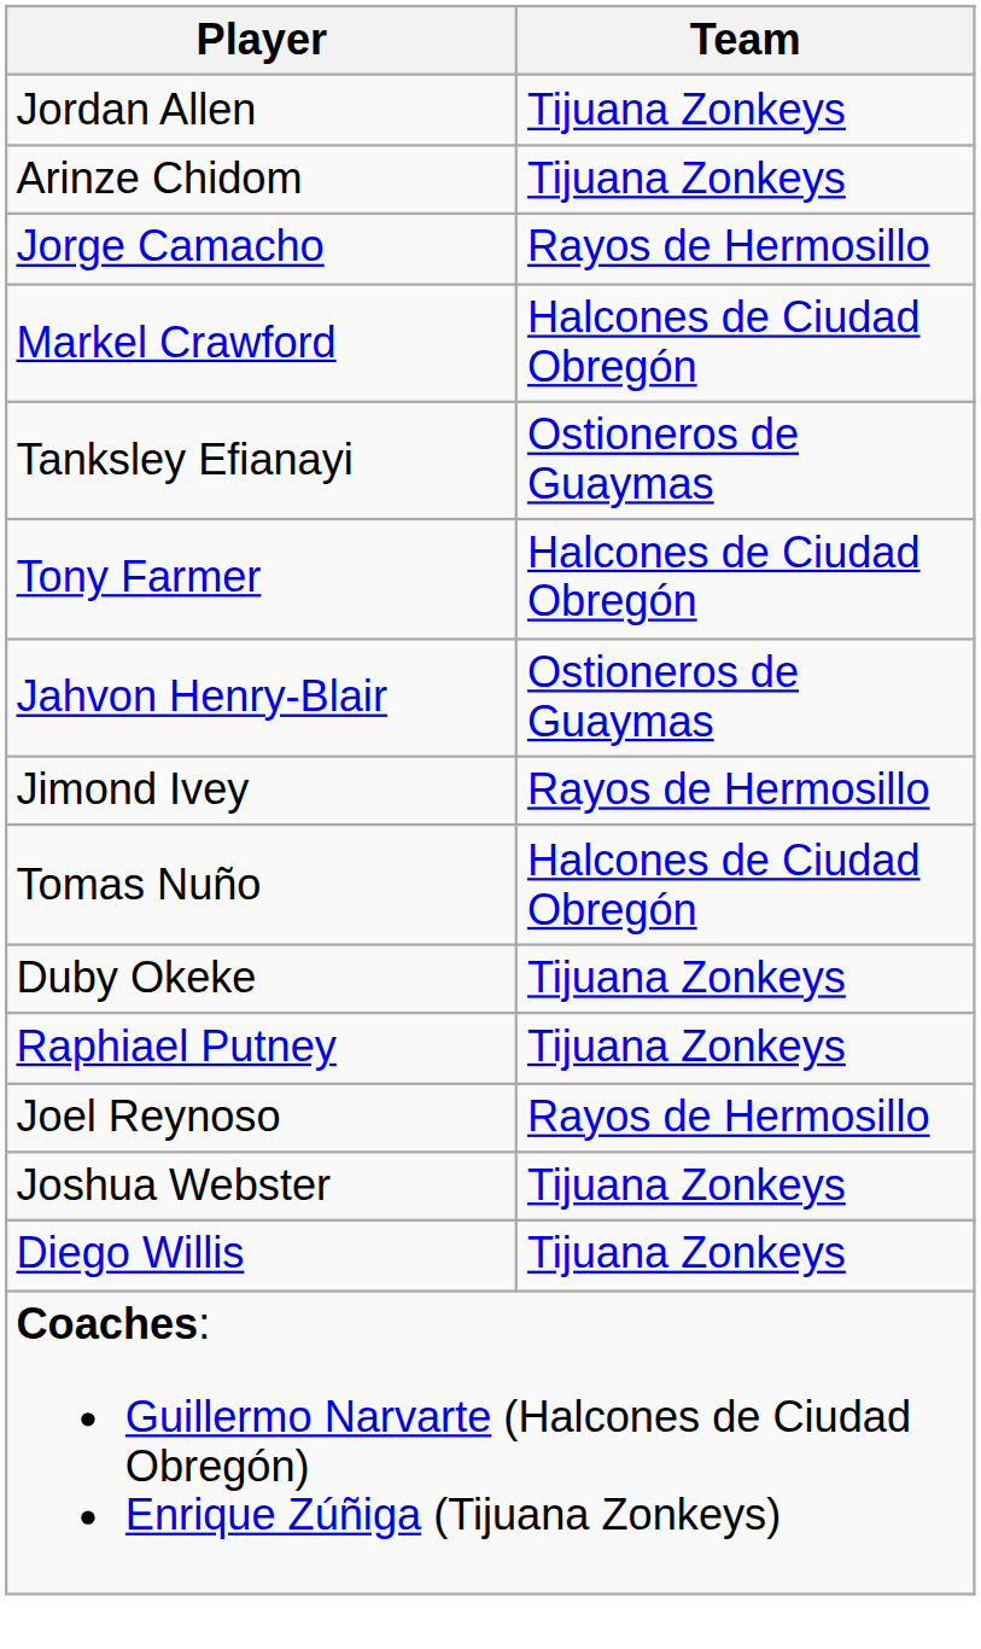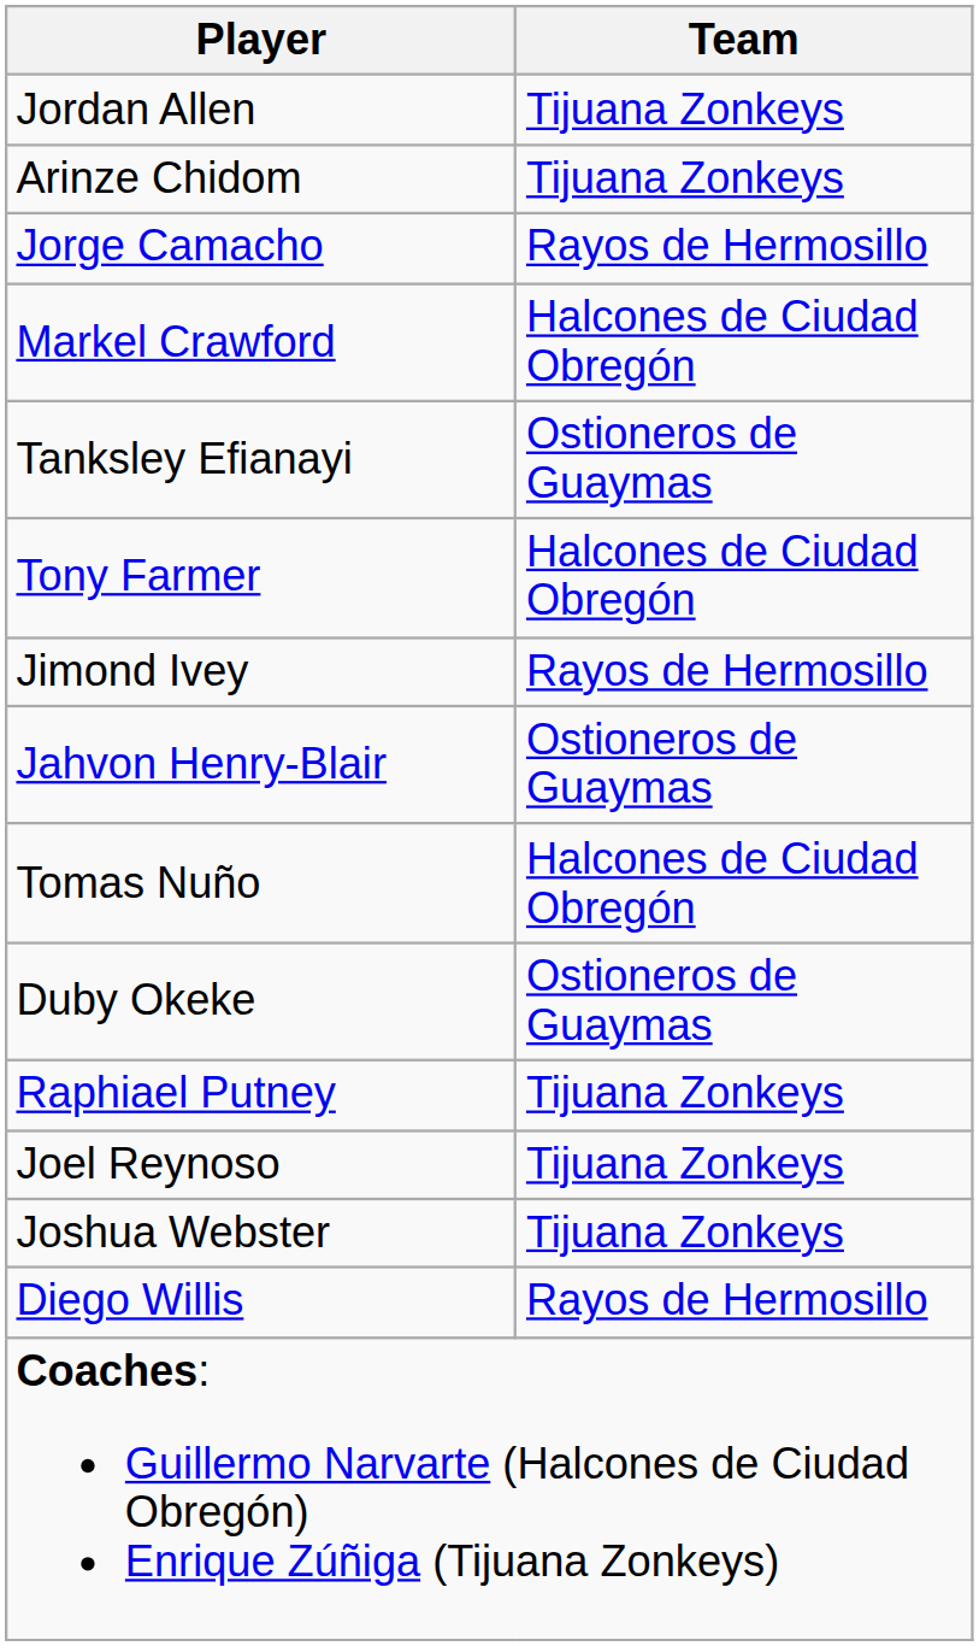rows swapped: Jahvon Henry-Blair <-> Jimond Ivey
Duby Okeke | Team: Tijuana Zonkeys -> Ostioneros de Guaymas
Joel Reynoso | Team: Rayos de Hermosillo -> Tijuana Zonkeys
Diego Willis | Team: Tijuana Zonkeys -> Rayos de Hermosillo
